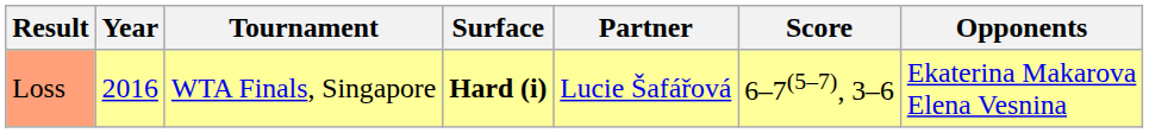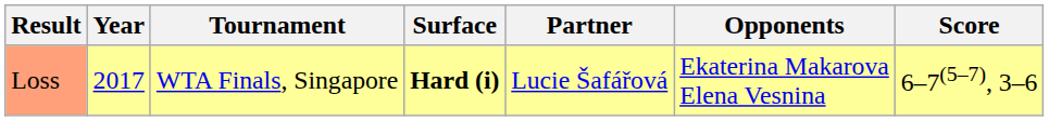columns swapped: Opponents <-> Score
Loss | Year: 2016 -> 2017
